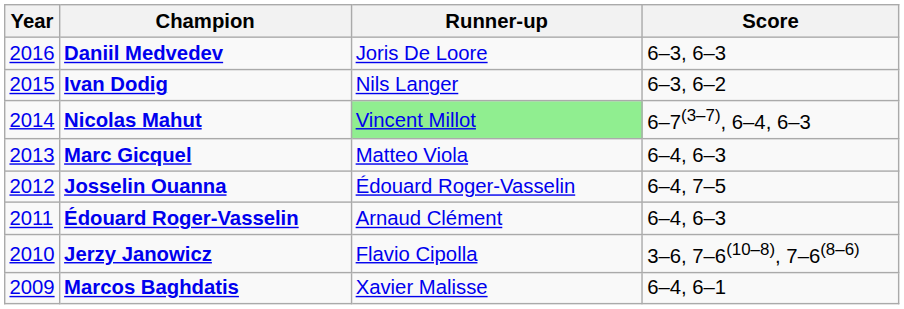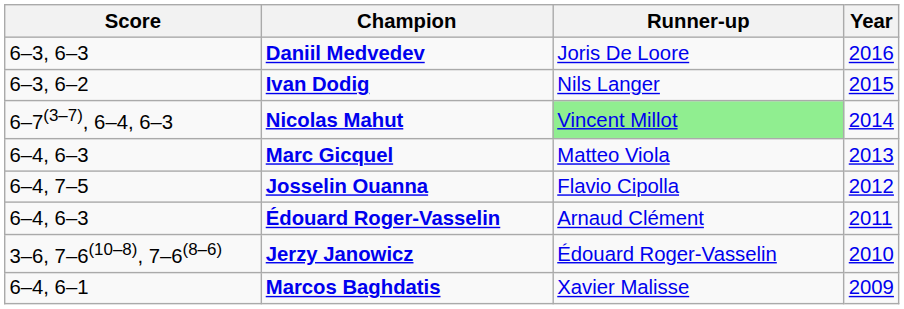columns swapped: Year <-> Score
Josselin Ouanna | Runner-up: Édouard Roger-Vasselin -> Flavio Cipolla
Jerzy Janowicz | Runner-up: Flavio Cipolla -> Édouard Roger-Vasselin
